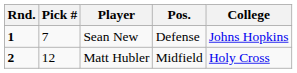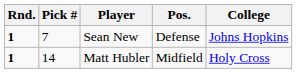Matt Hubler | Rnd.: 2 -> 1
Matt Hubler | Pick #: 12 -> 14
